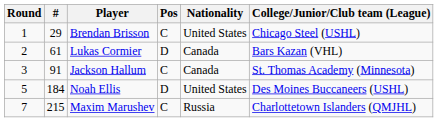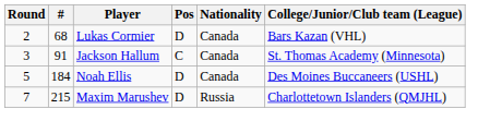- row: 1 | 29 | Brendan Brisson | C | United States | Chicago Steel (USHL)
Lukas Cormier | #: 61 -> 68
Noah Ellis | Nationality: United States -> Canada
Maxim Marushev | Pos: C -> D
